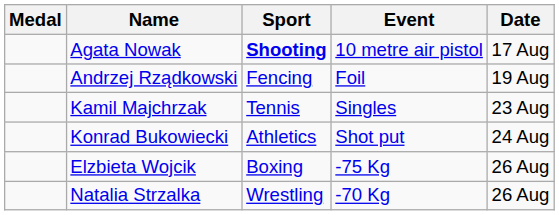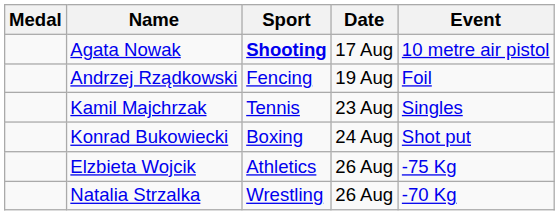columns swapped: Event <-> Date
Konrad Bukowiecki | Sport: Athletics -> Boxing
Elzbieta Wojcik | Sport: Boxing -> Athletics
